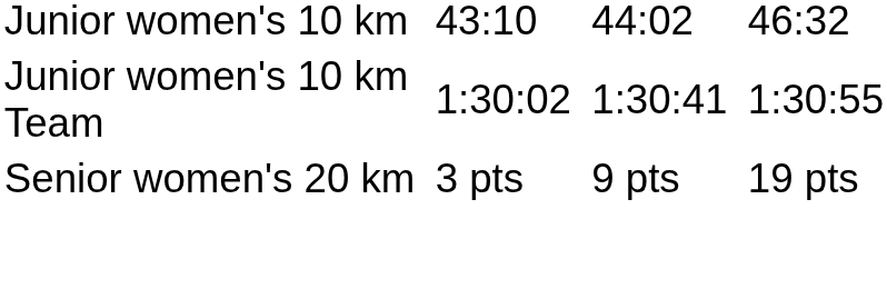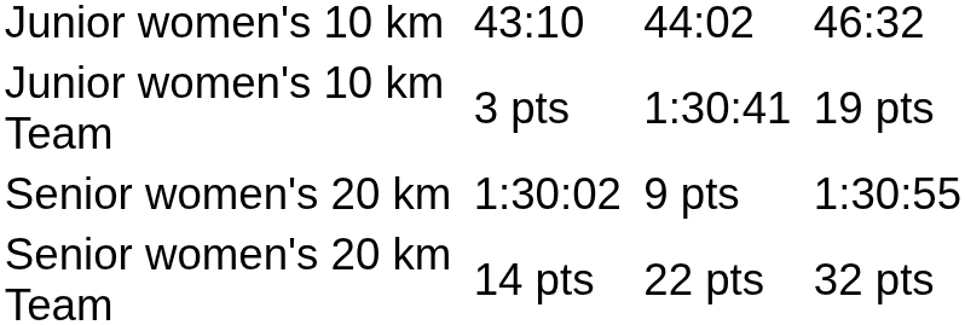Junior women's 10 km Team | column 3: 1:30:02 -> 3 pts
Junior women's 10 km Team | column 7: 1:30:55 -> 19 pts
Senior women's 20 km | column 3: 3 pts -> 1:30:02
Senior women's 20 km | column 7: 19 pts -> 1:30:55
+ row: Senior women's 20 km Team | 14 pts | 22 pts | 32 pts
